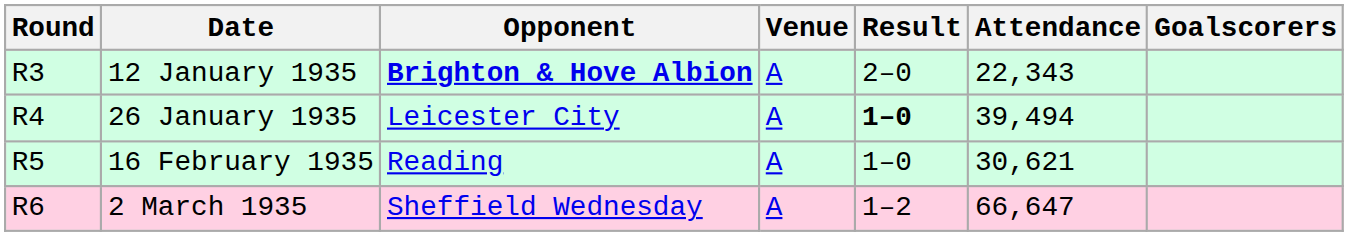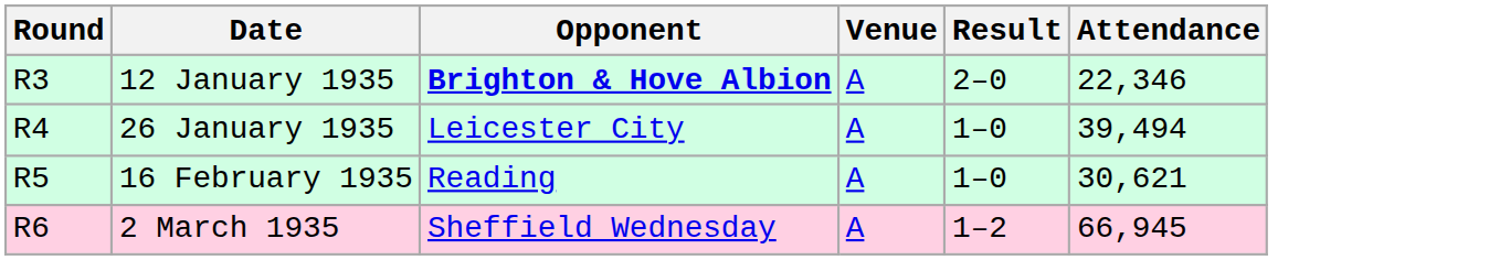- column: Goalscorers
12 January 1935 | Attendance: 22,343 -> 22,346
26 January 1935 | Result: bold -> normal
2 March 1935 | Attendance: 66,647 -> 66,945
